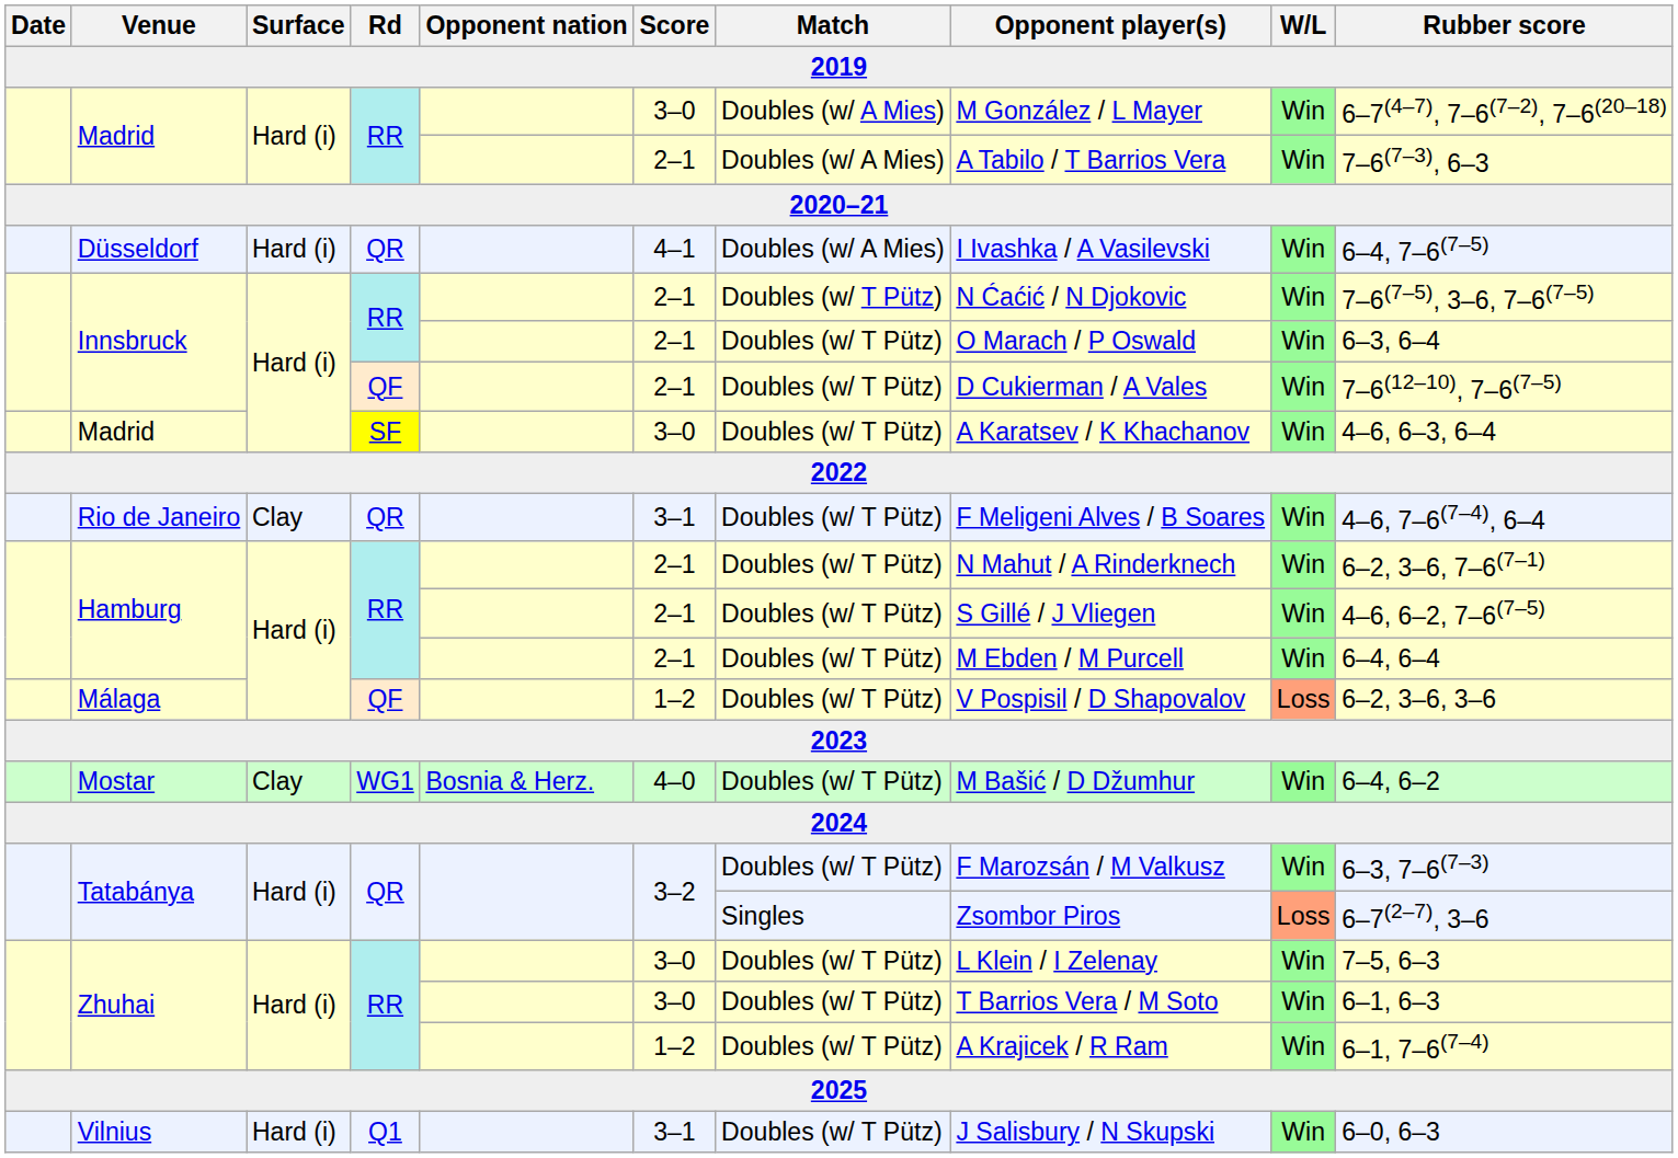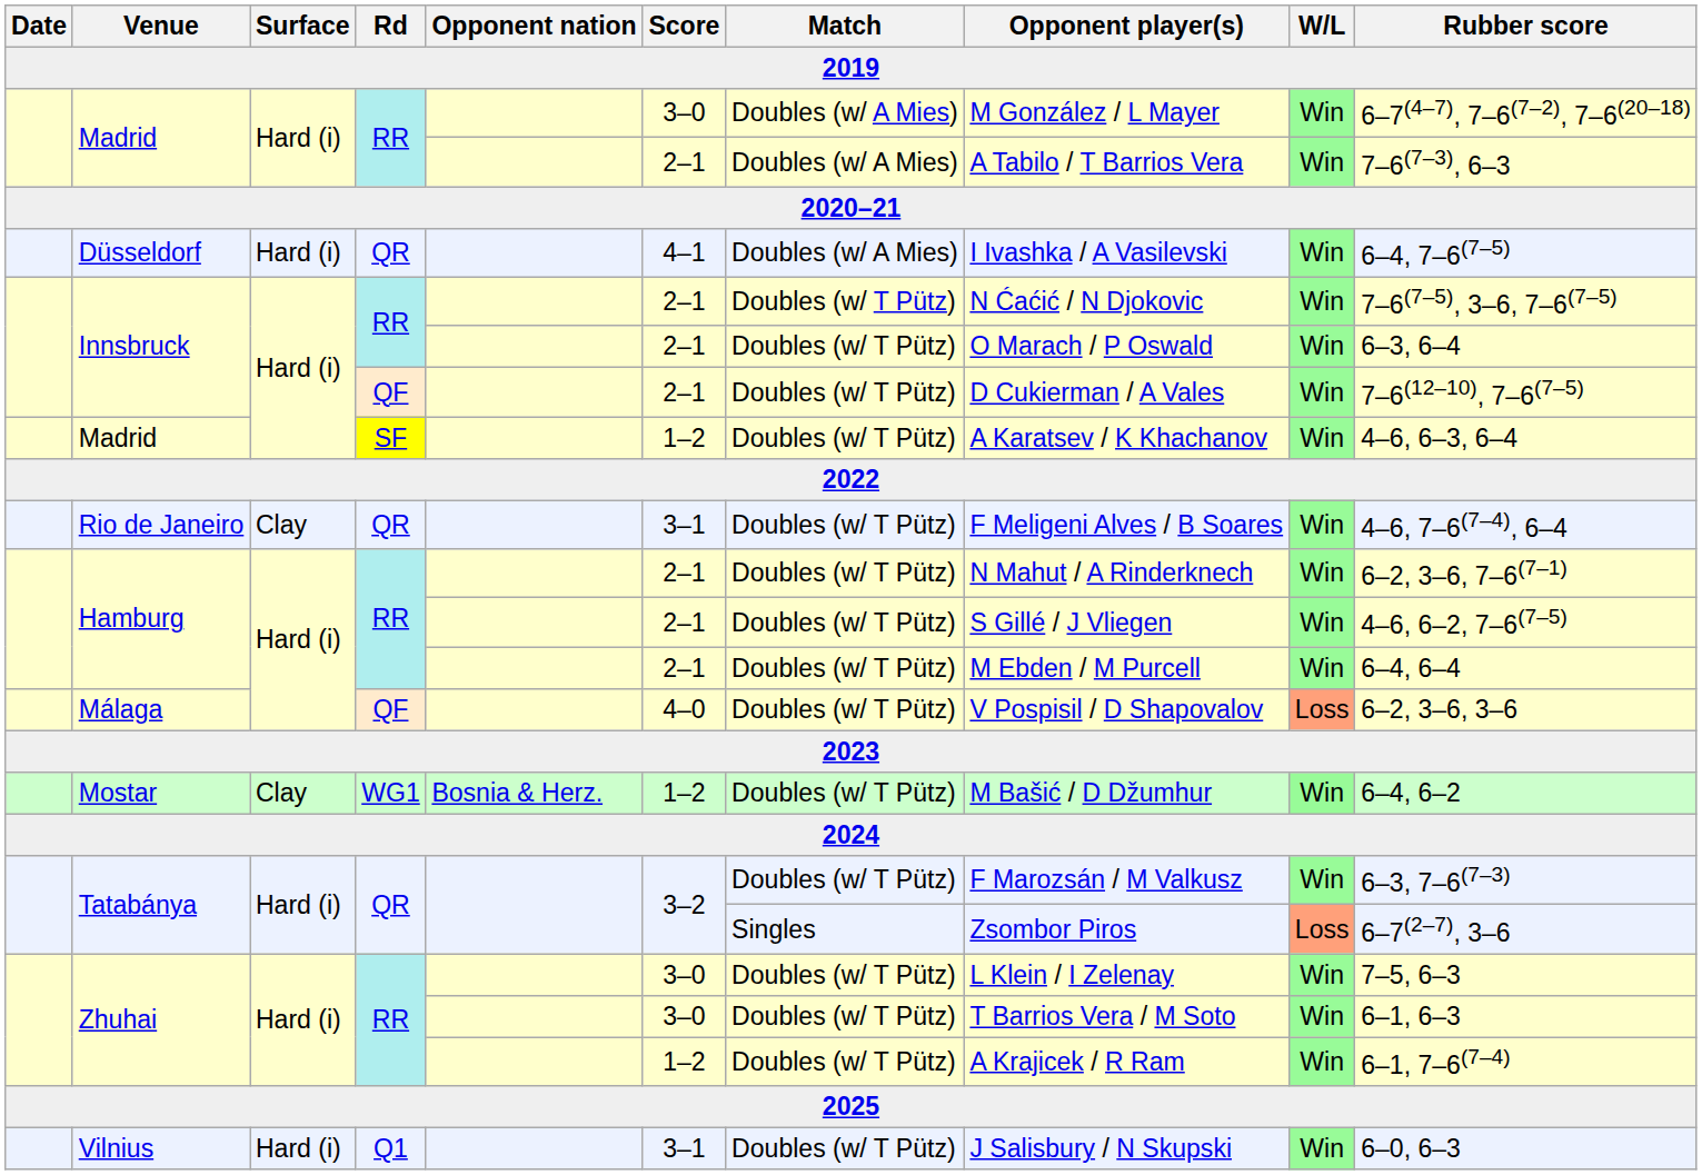Madrid / SF | Score: 3–0 -> 1–2
Málaga | Score: 1–2 -> 4–0
Mostar | Score: 4–0 -> 1–2
